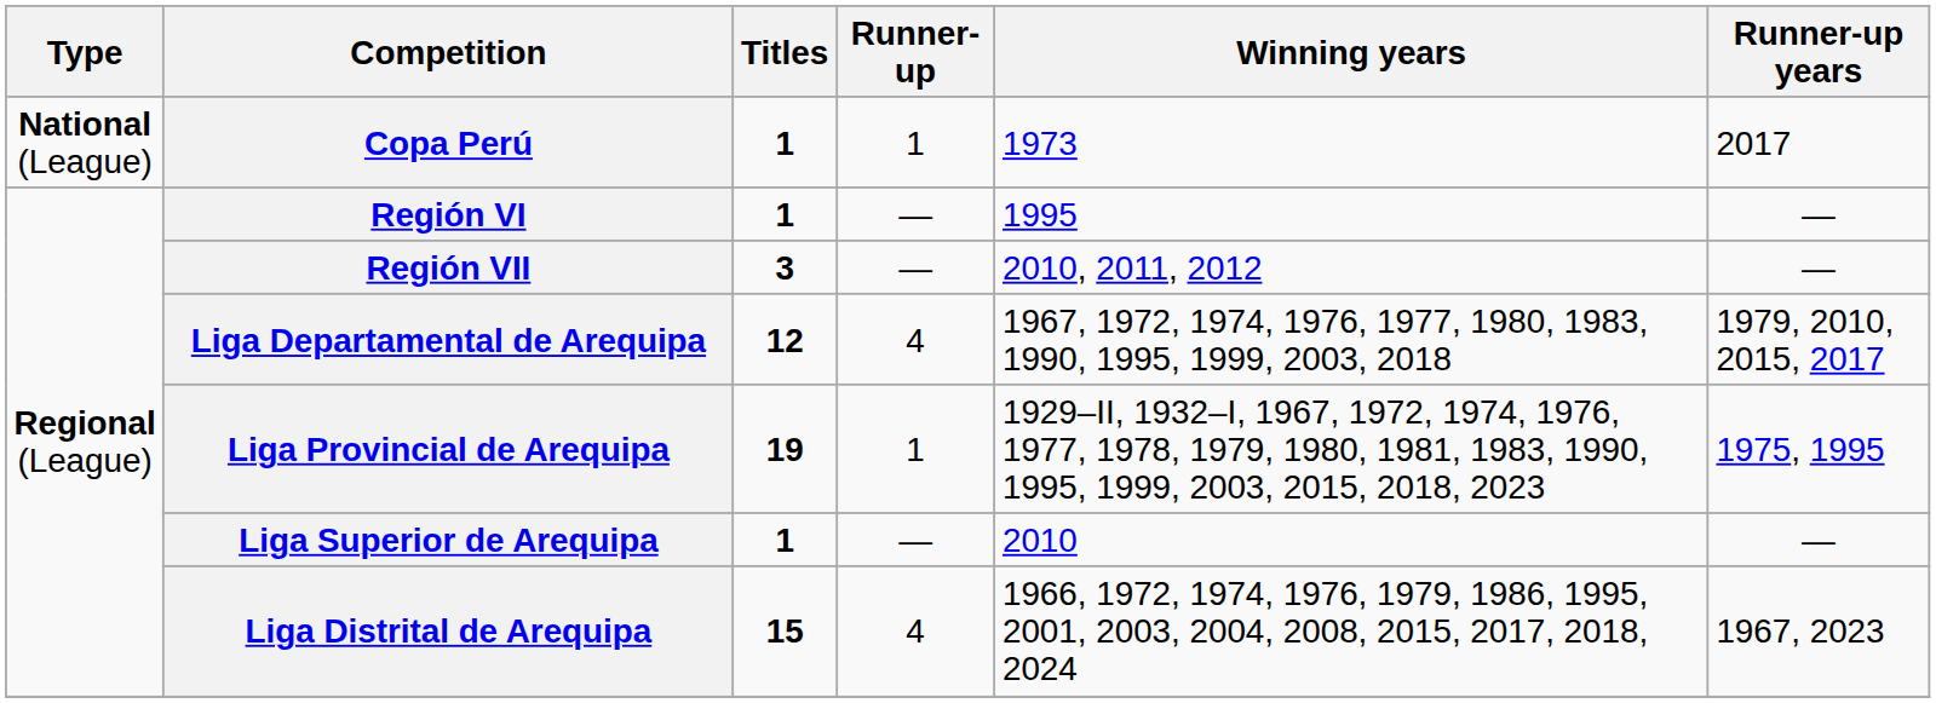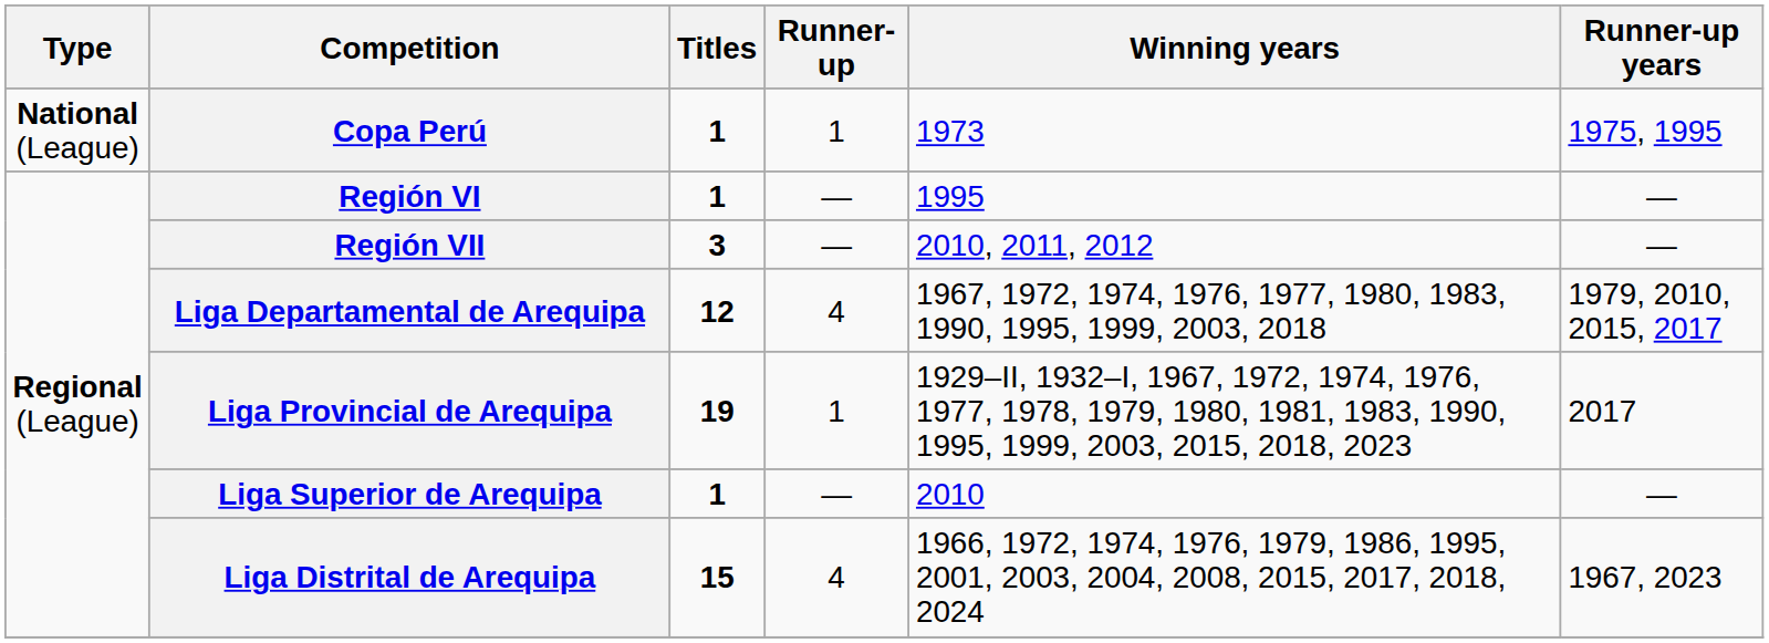Copa Perú | Runner-up years: 2017 -> 1975, 1995
Liga Provincial de Arequipa | Runner-up years: 1975, 1995 -> 2017
